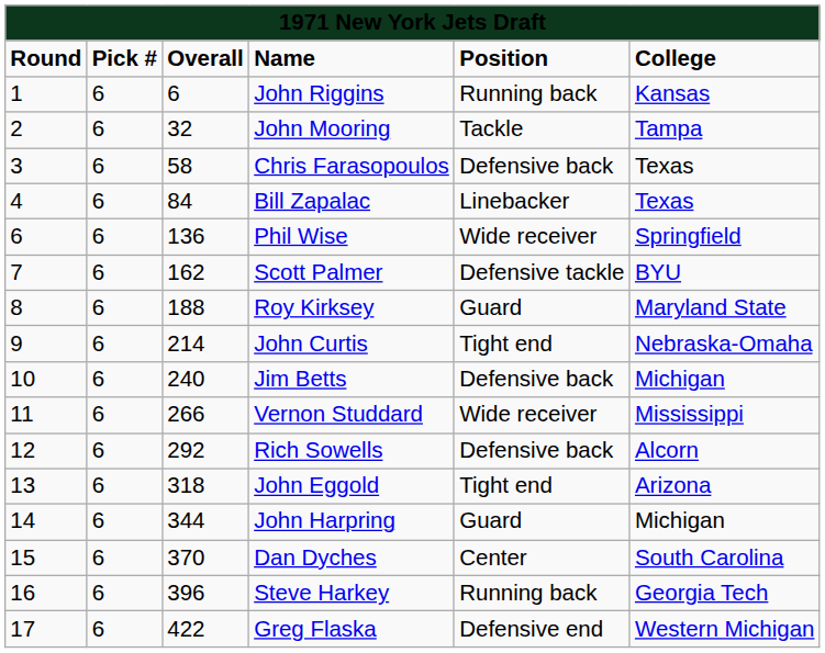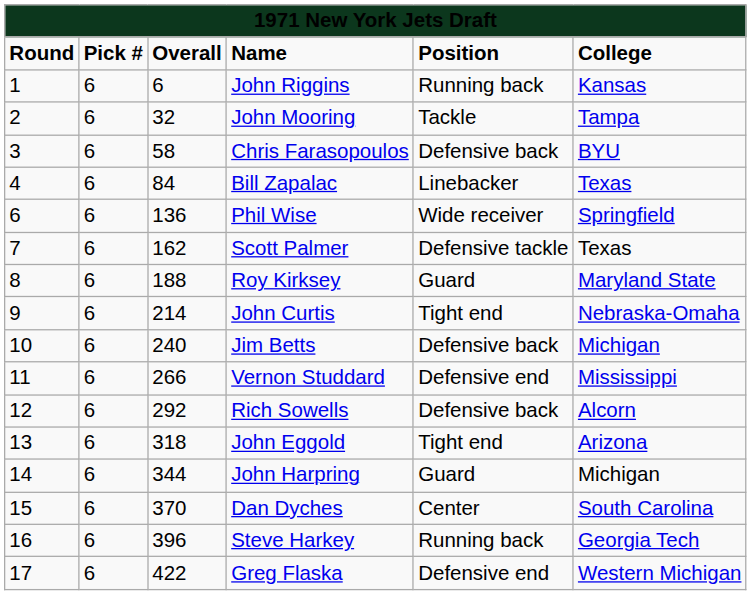Chris Farasopoulos | College: Texas -> BYU
Scott Palmer | College: BYU -> Texas
Vernon Studdard | Position: Wide receiver -> Defensive end
